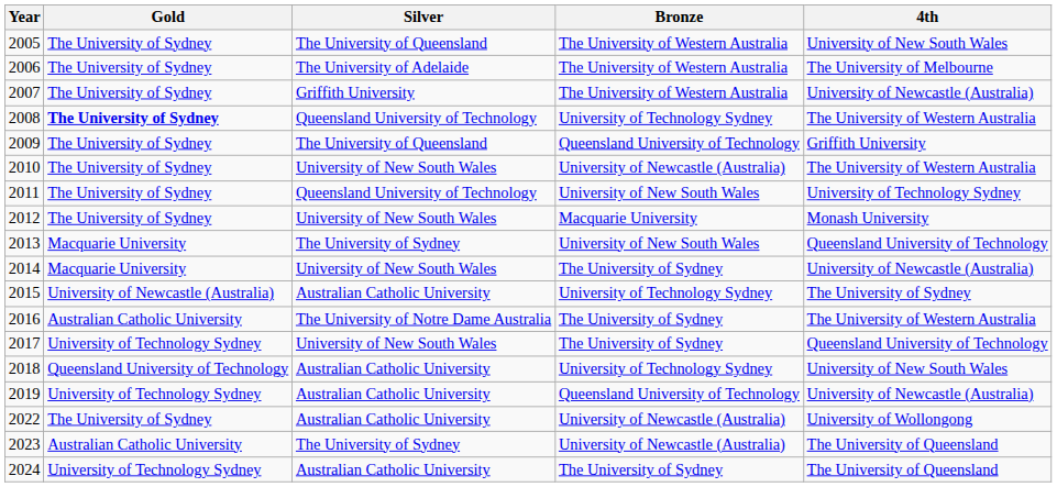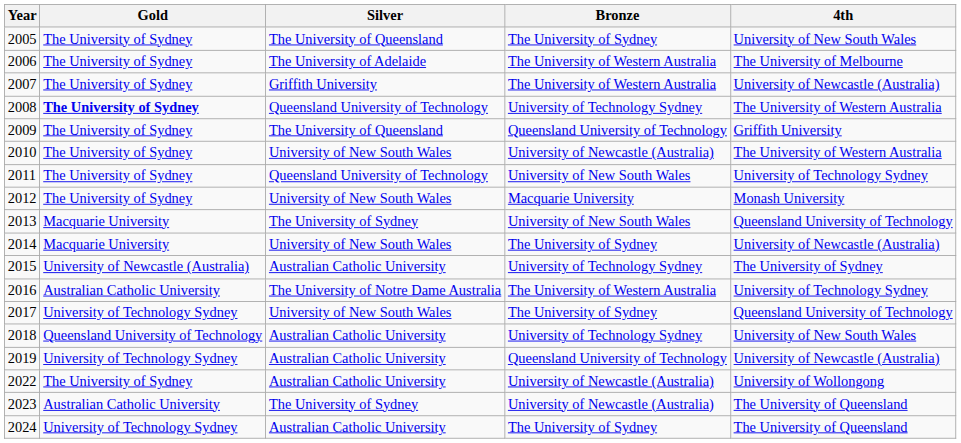2005 | Bronze: The University of Western Australia -> The University of Sydney
2016 | Bronze: The University of Sydney -> The University of Western Australia
2016 | 4th: The University of Western Australia -> University of Technology Sydney
